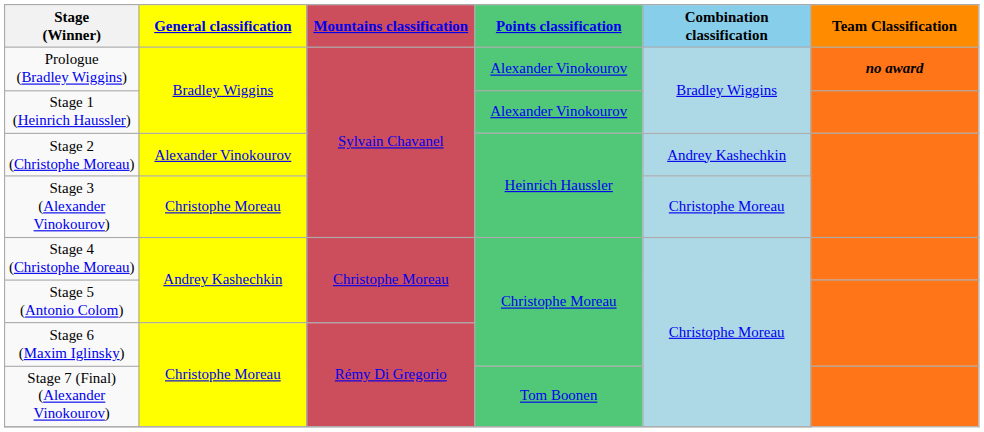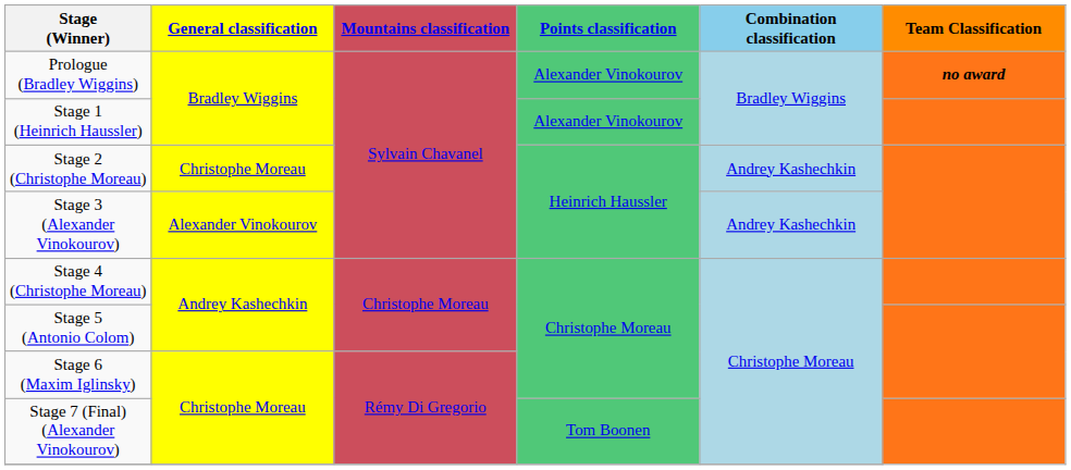Stage 2 (Christophe Moreau) | General classification: Alexander Vinokourov -> Christophe Moreau
Stage 3 (Alexander Vinokourov) | General classification: Christophe Moreau -> Alexander Vinokourov
Stage 3 (Alexander Vinokourov) | Combination classification: Christophe Moreau -> Andrey Kashechkin
